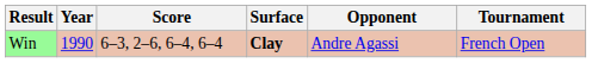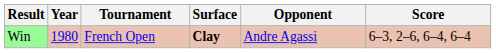columns swapped: Tournament <-> Score
Win | Year: 1990 -> 1980
